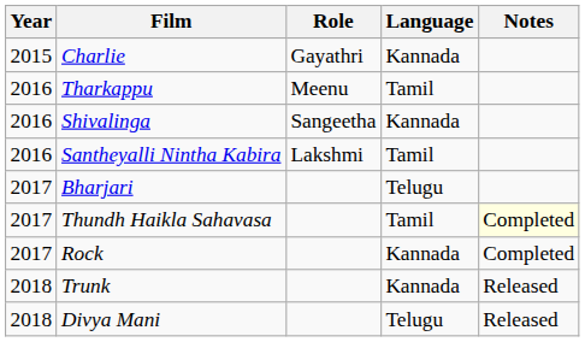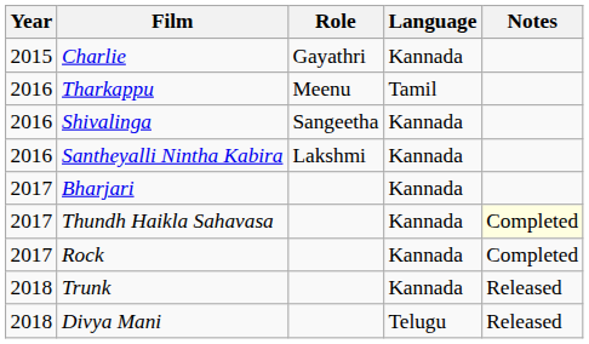Santheyalli Nintha Kabira | Language: Tamil -> Kannada
Bharjari | Language: Telugu -> Kannada
Thundh Haikla Sahavasa | Language: Tamil -> Kannada
